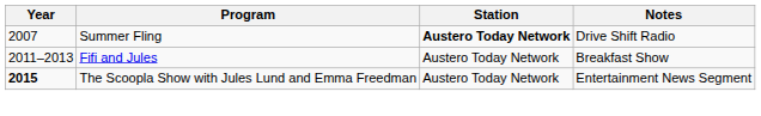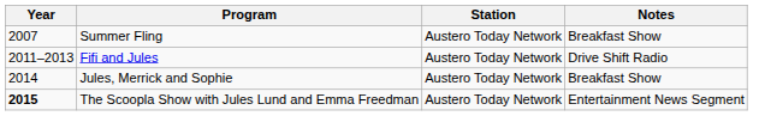Summer Fling | Station: bold -> normal
Summer Fling | Notes: Drive Shift Radio -> Breakfast Show
Fifi and Jules | Notes: Breakfast Show -> Drive Shift Radio
+ row: 2014 | Jules, Merrick and Sophie | Austero Today Network | Breakfast Show
